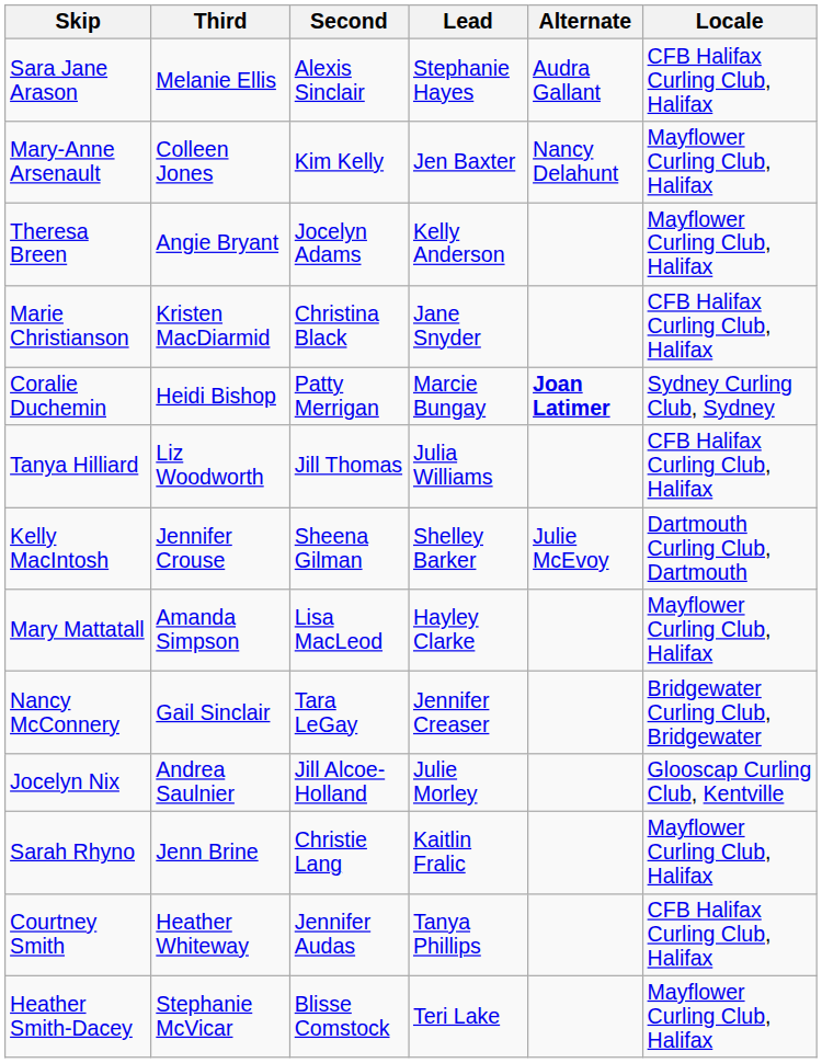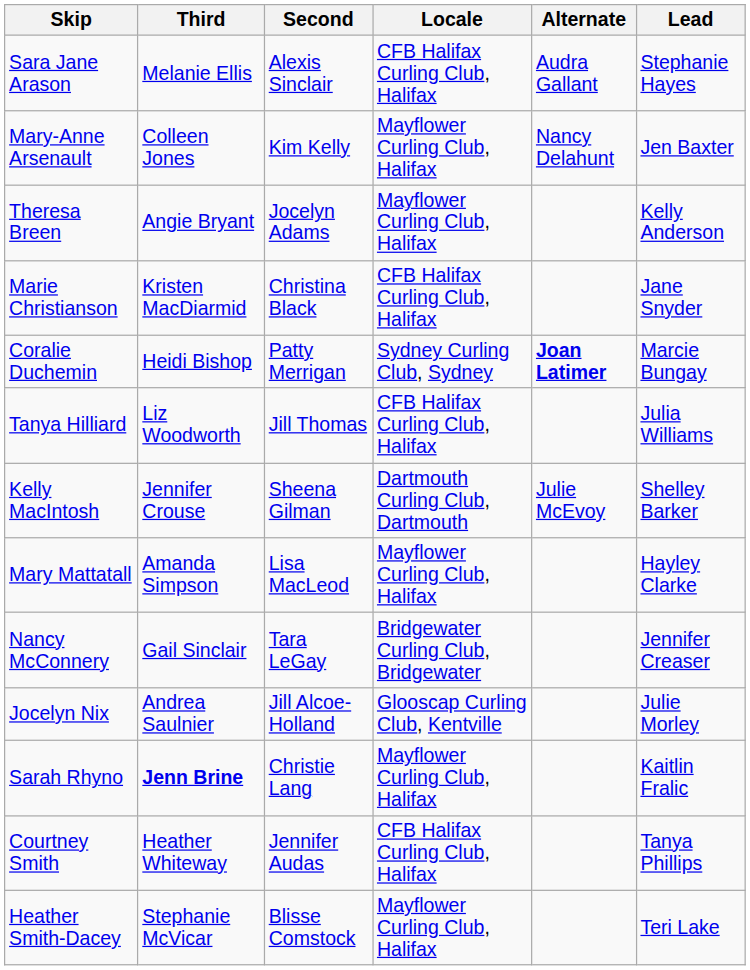columns swapped: Lead <-> Locale
Sarah Rhyno | Third: normal -> bold
